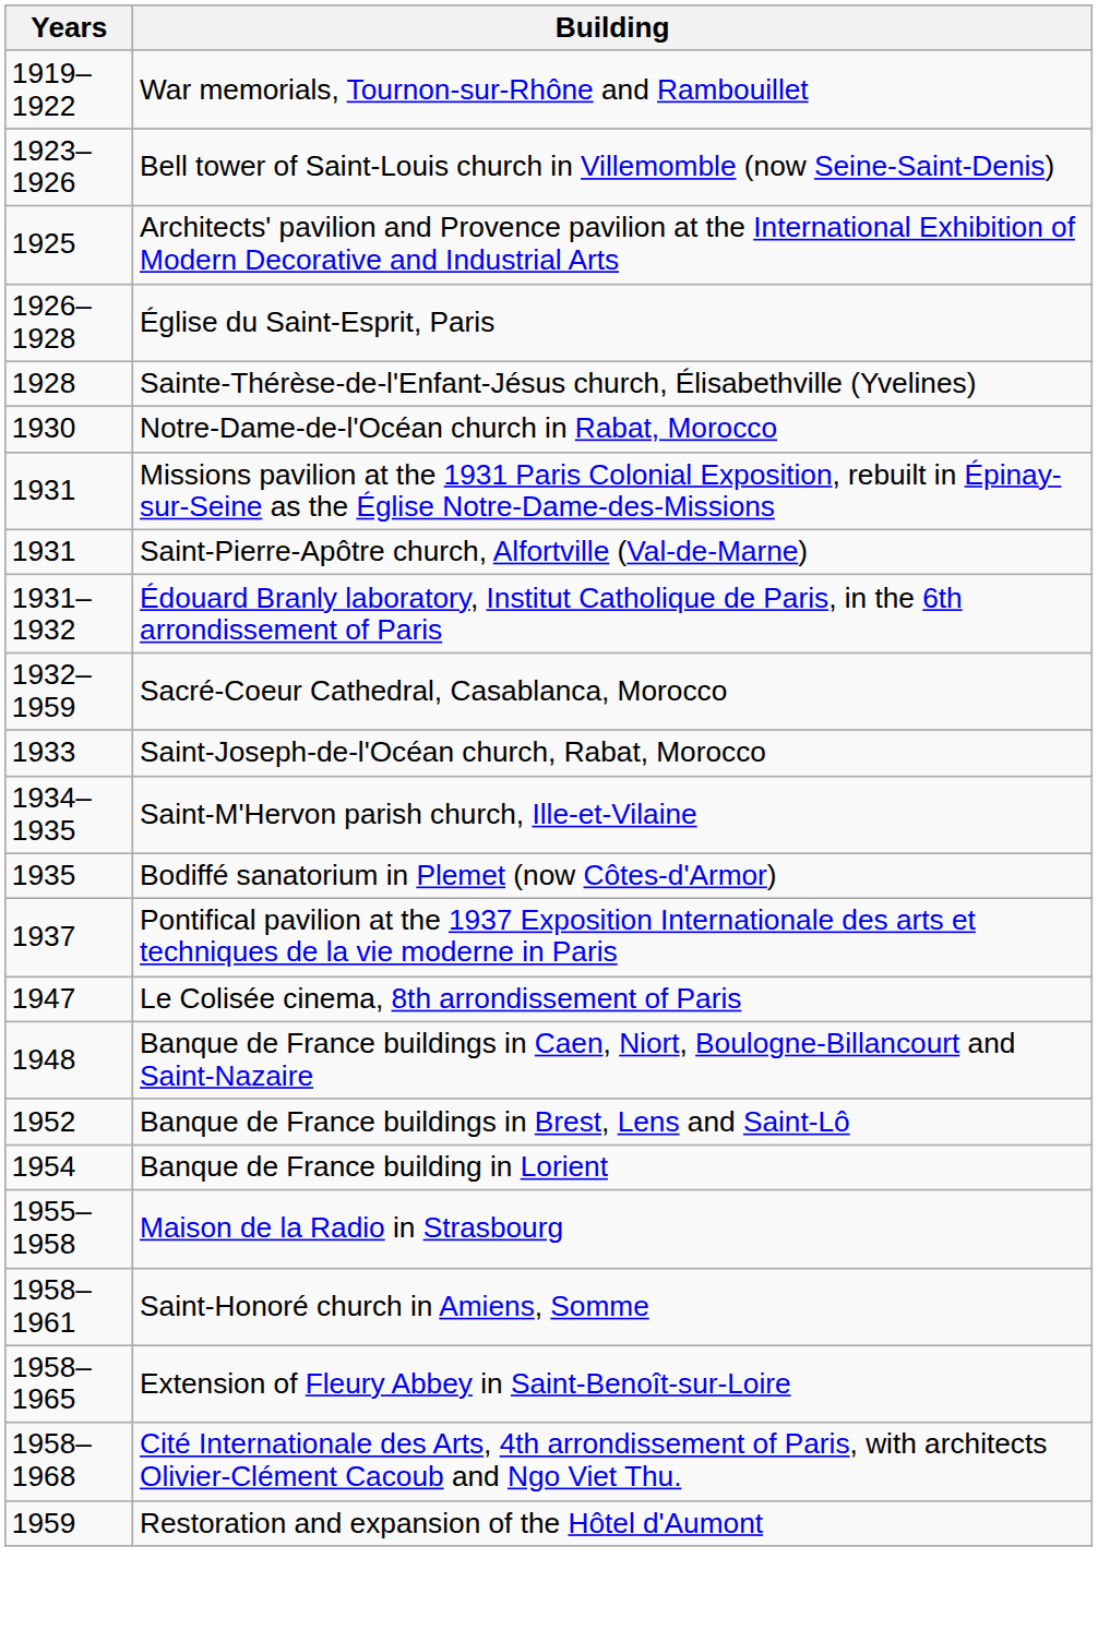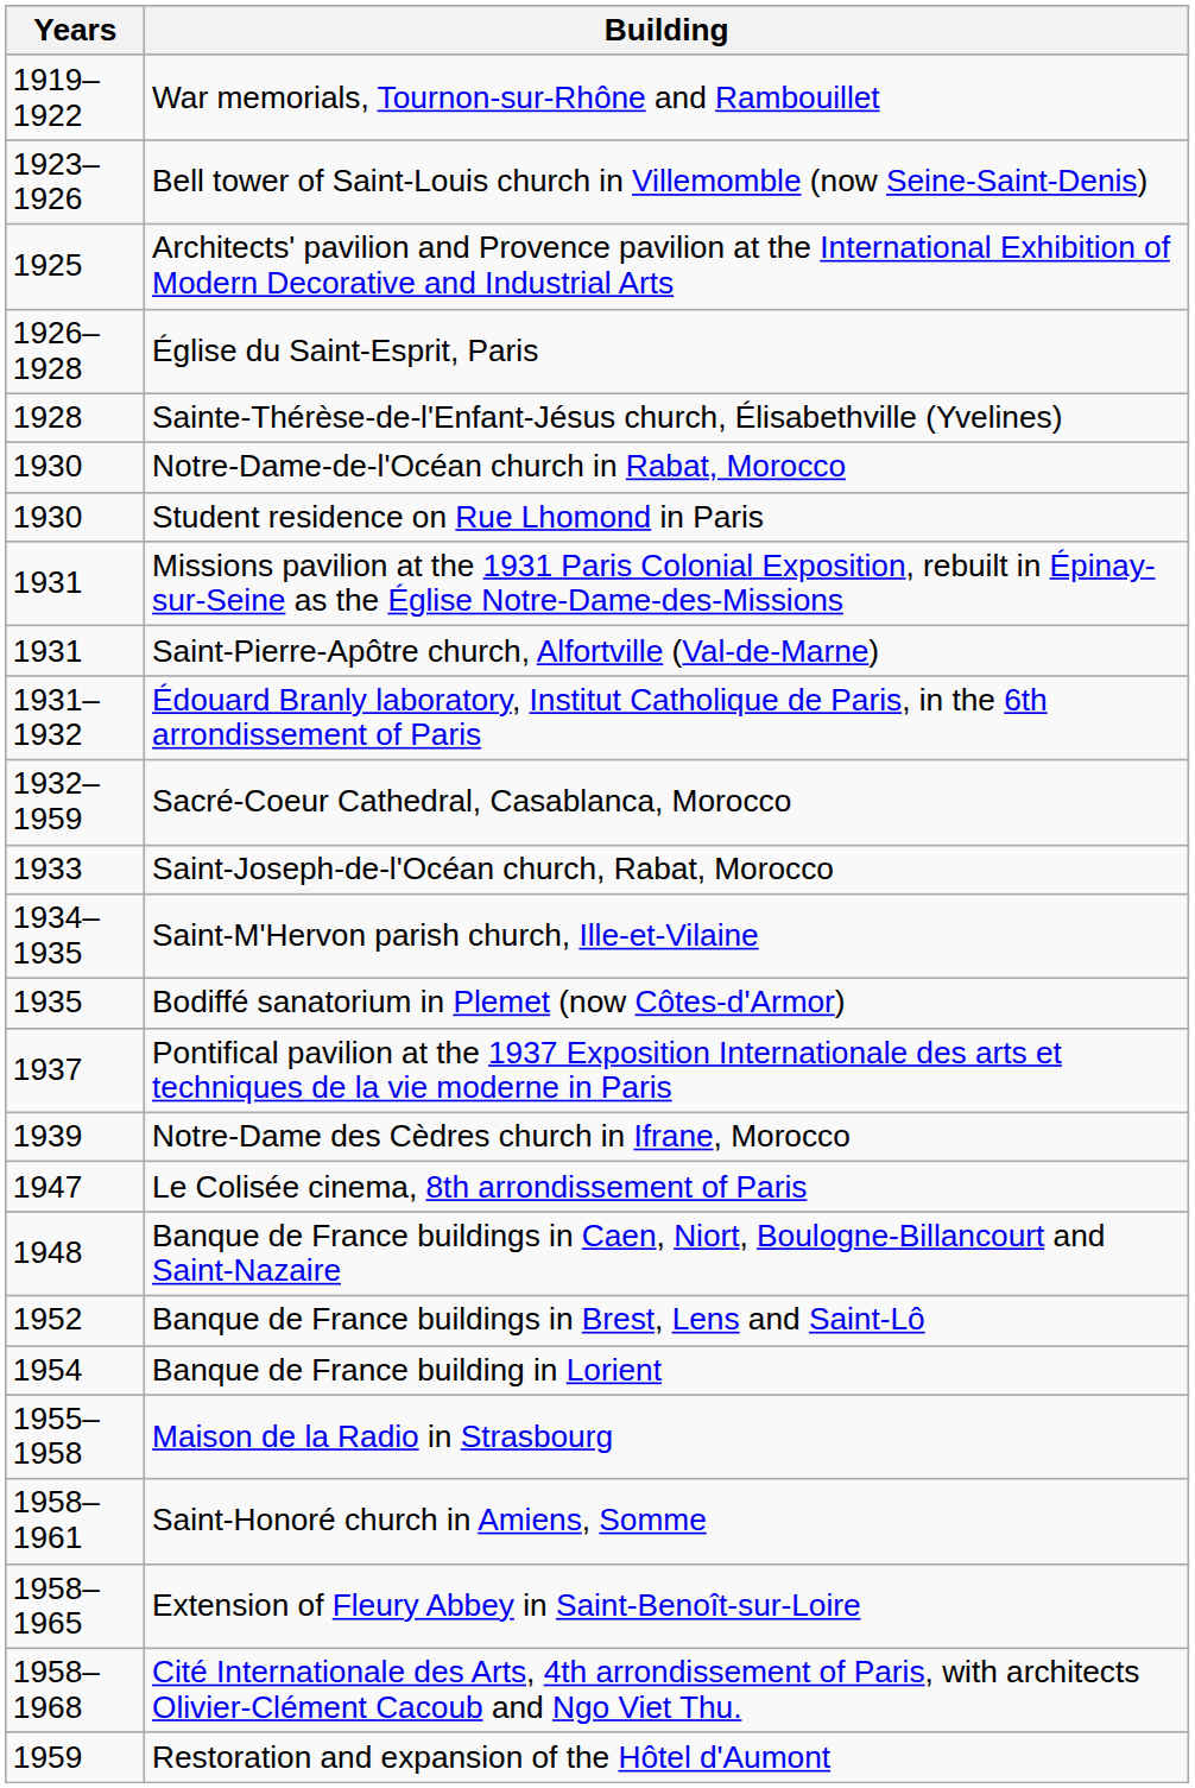+ row: 1930 | Student residence on Rue Lhomond in Paris
+ row: 1939 | Notre-Dame des Cèdres church in Ifrane, Morocco
